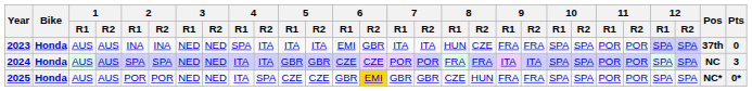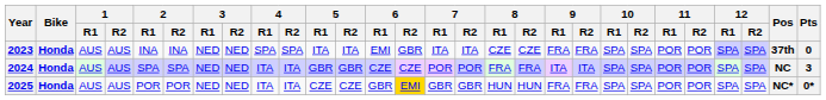2023 | 4 / R2: ITA -> SPA
2023 | 8 / R1: HUN -> CZE
2025 | 4 / R2: SPA -> ITA
2025 | 8 / R1: CZE -> HUN
